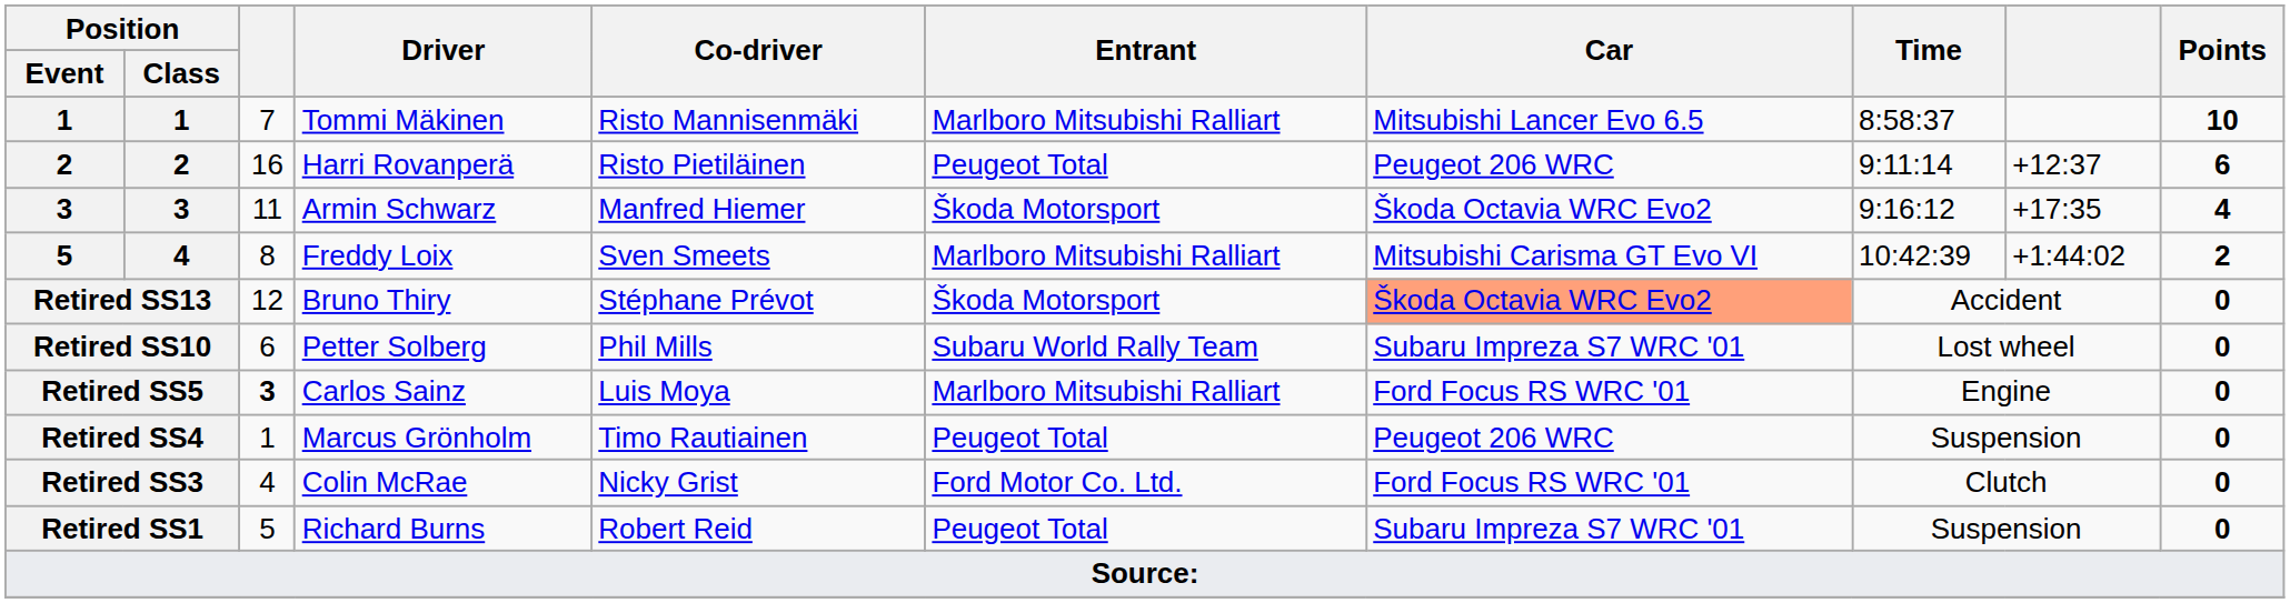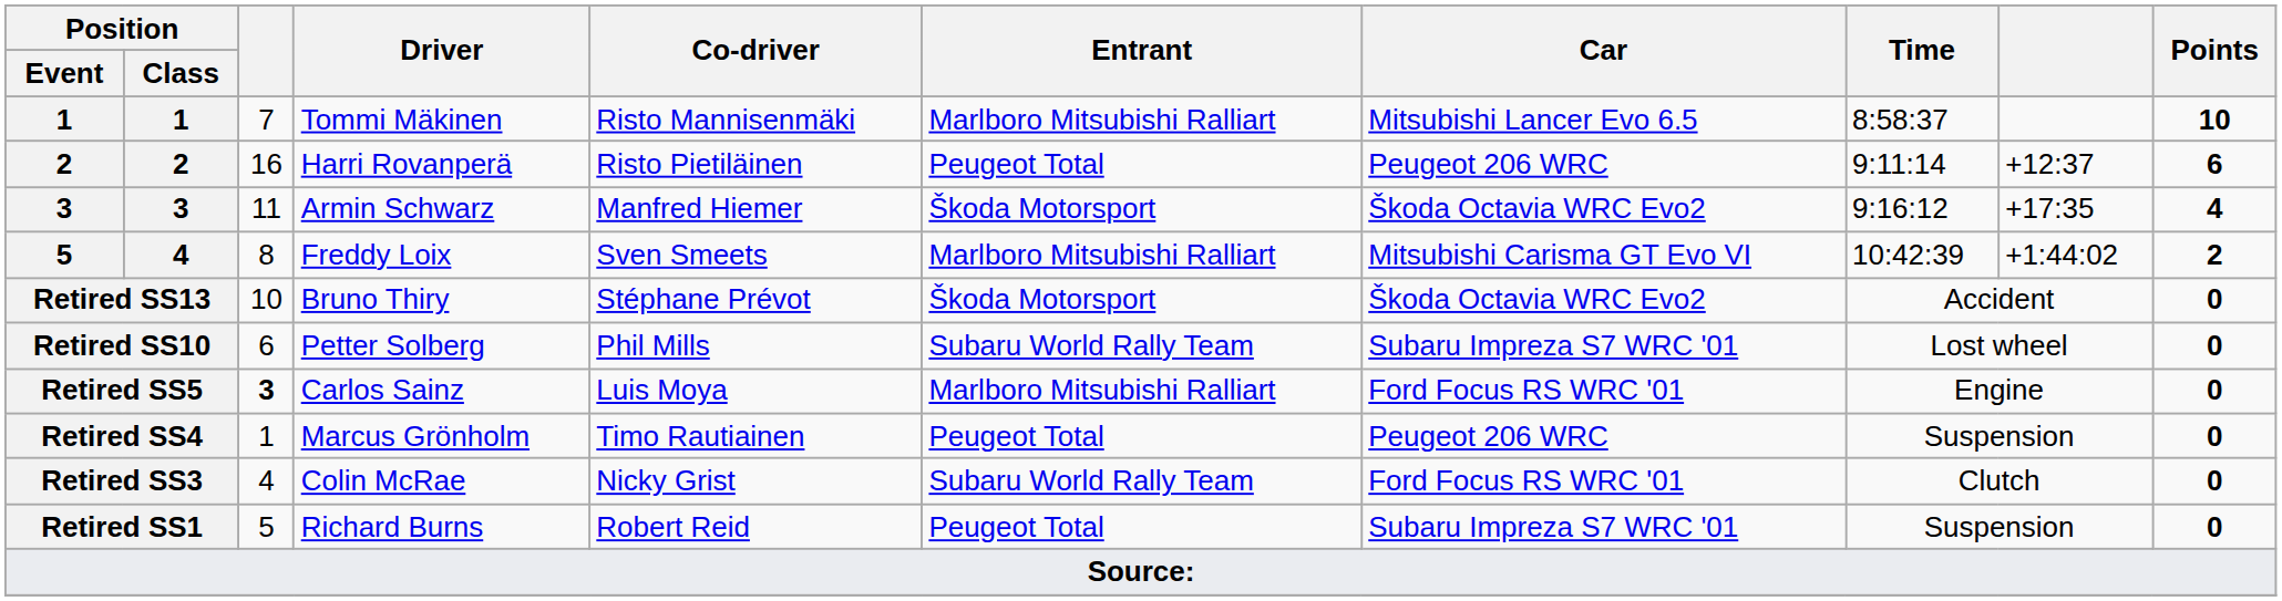Retired SS13 | column 3: 12 -> 10
Retired SS13 | Car: lightsalmon background -> no background
Retired SS3 | Entrant: Ford Motor Co. Ltd. -> Subaru World Rally Team
